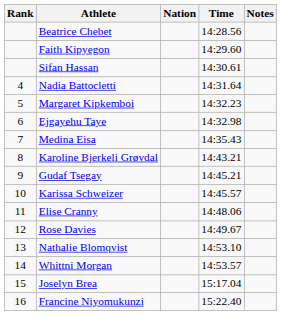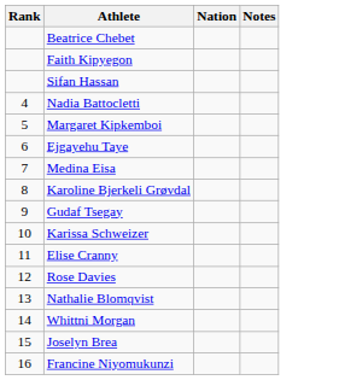- column: Time | 14:28.56 | 14:29.60 | 14:30.61 | 14:31.64 | 14:32.23 | 14:32.98 | 14:35.43 | 14:43.21 | 14:45.21 | 14:45.57 | 14:48.06 | 14:49.67 | 14:53.10 | 14:53.57 | 15:17.04 | 15:22.40
